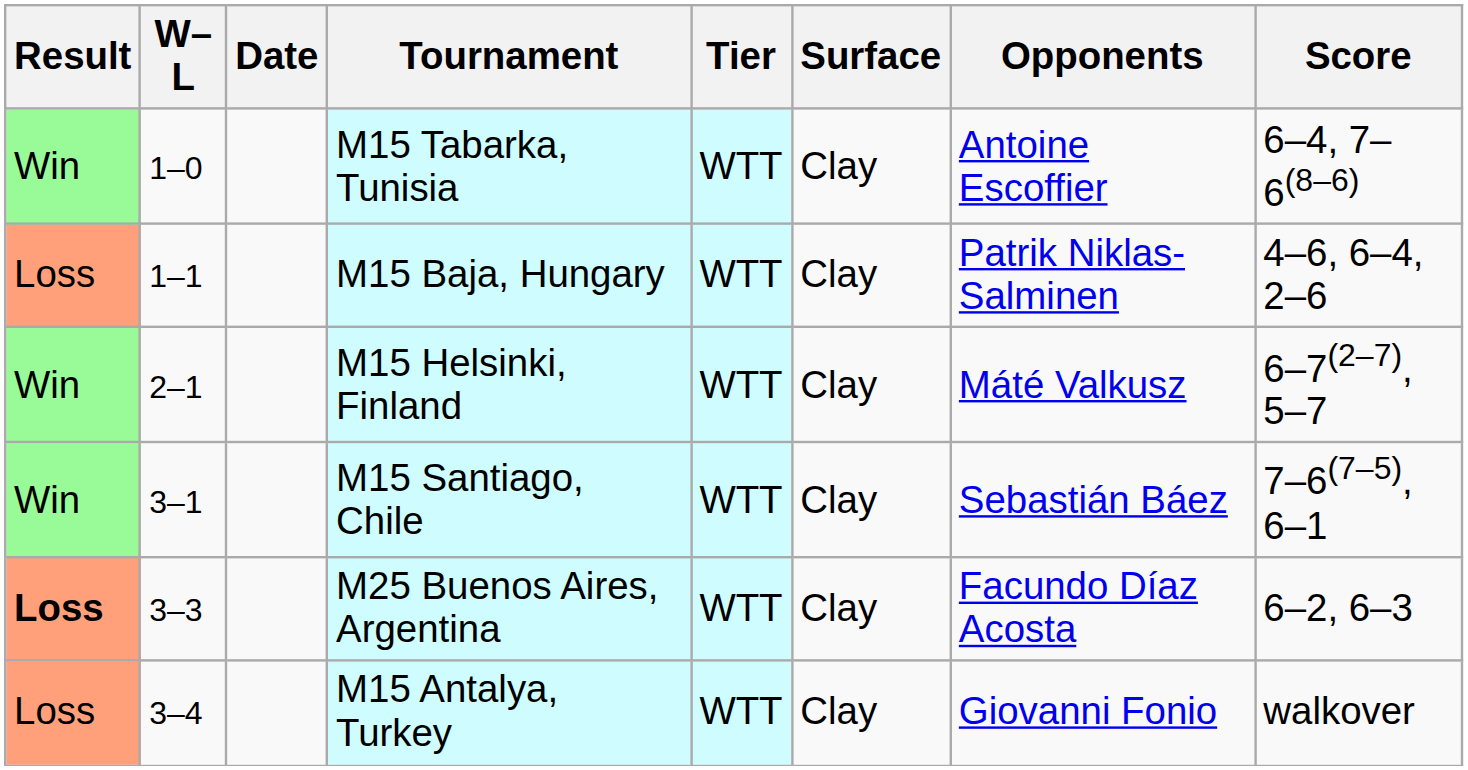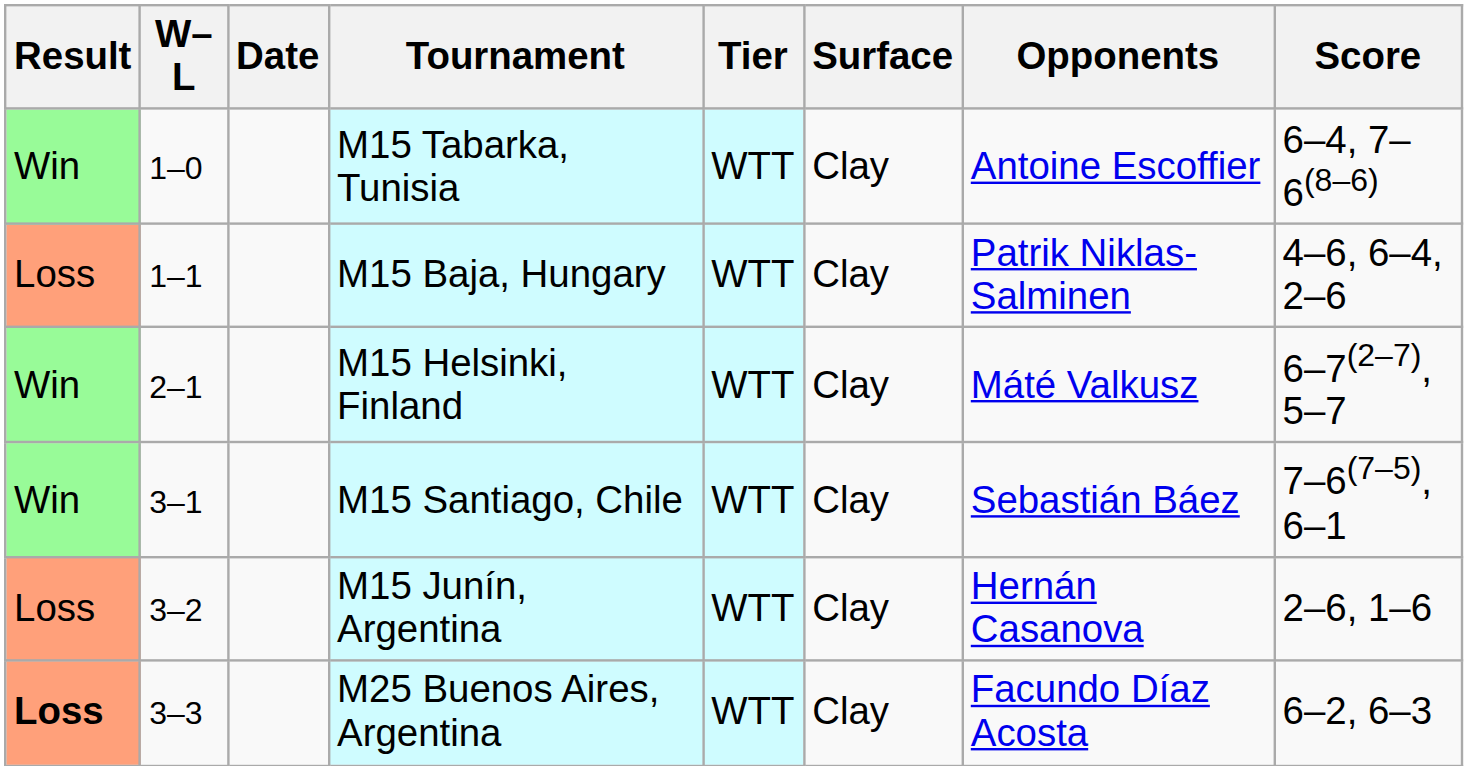+ row: Loss | 3–2 | M15 Junín, Argentina | WTT | Clay | Hernán Casanova | 2–6, 1–6
- row: Loss | 3–4 | M15 Antalya, Turkey | WTT | Clay | Giovanni Fonio | walkover
